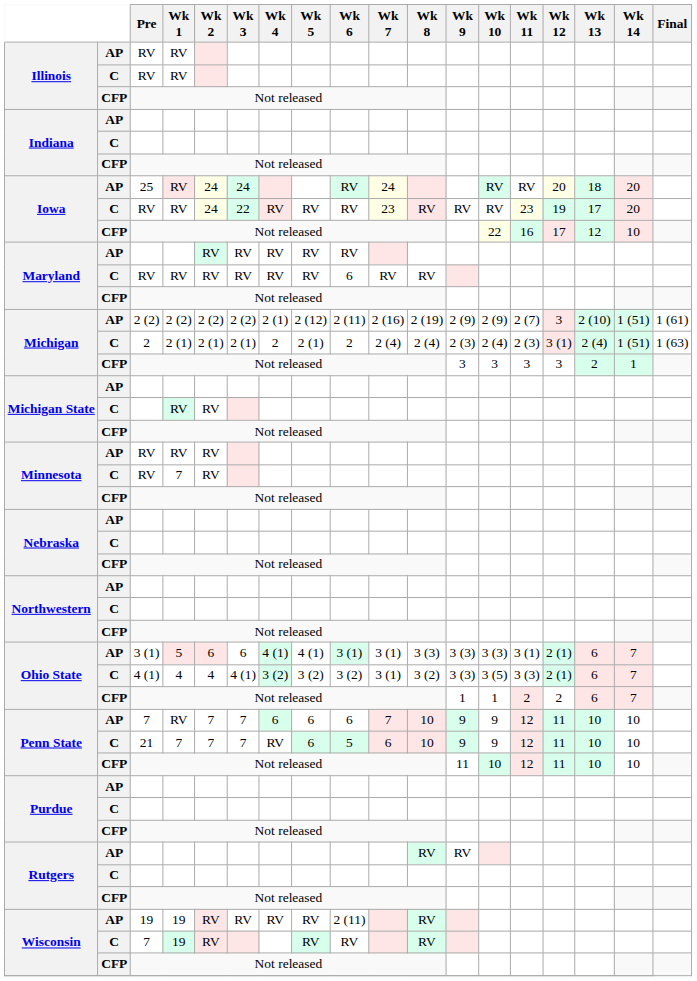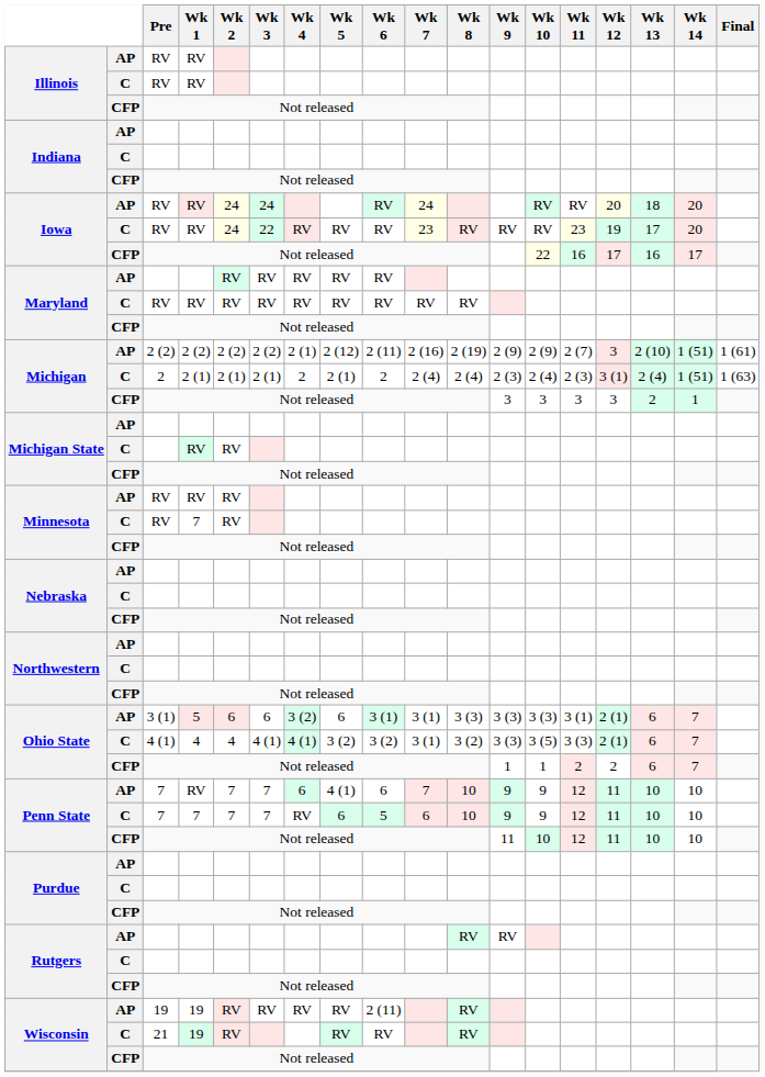Iowa / AP | Pre: 25 -> RV
Iowa / CFP | Wk 13: 12 -> 16
Iowa / CFP | Wk 14: 10 -> 17
Maryland / C | Wk 6: 6 -> RV
Ohio State / AP | Wk 4: 4 (1) -> 3 (2)
Ohio State / AP | Wk 5: 4 (1) -> 6
Ohio State / C | Wk 4: 3 (2) -> 4 (1)
Penn State / AP | Wk 5: 6 -> 4 (1)
Penn State / C | Pre: 21 -> 7
Wisconsin / C | Pre: 7 -> 21
